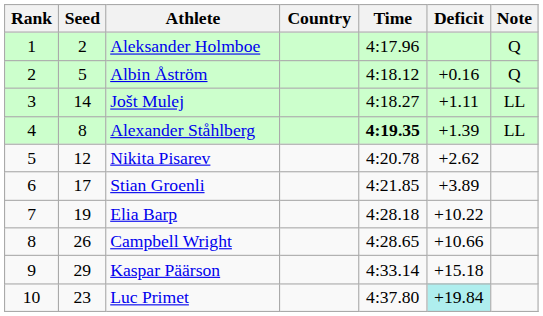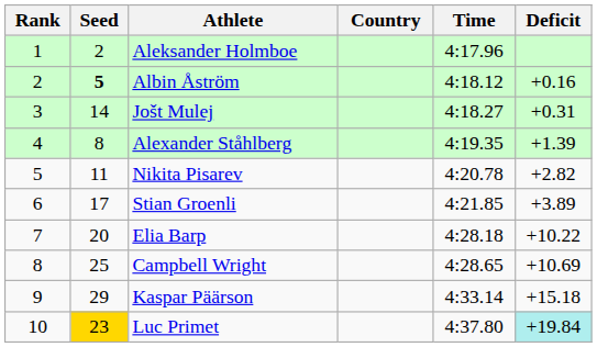- column: Note | Q | Q | LL | LL
Albin Åström | Seed: normal -> bold
Jošt Mulej | Deficit: +1.11 -> +0.31
Alexander Ståhlberg | Time: bold -> normal
Nikita Pisarev | Seed: 12 -> 11
Nikita Pisarev | Deficit: +2.62 -> +2.82
Elia Barp | Seed: 19 -> 20
Campbell Wright | Seed: 26 -> 25
Campbell Wright | Deficit: +10.66 -> +10.69
Luc Primet | Seed: no background -> gold background
